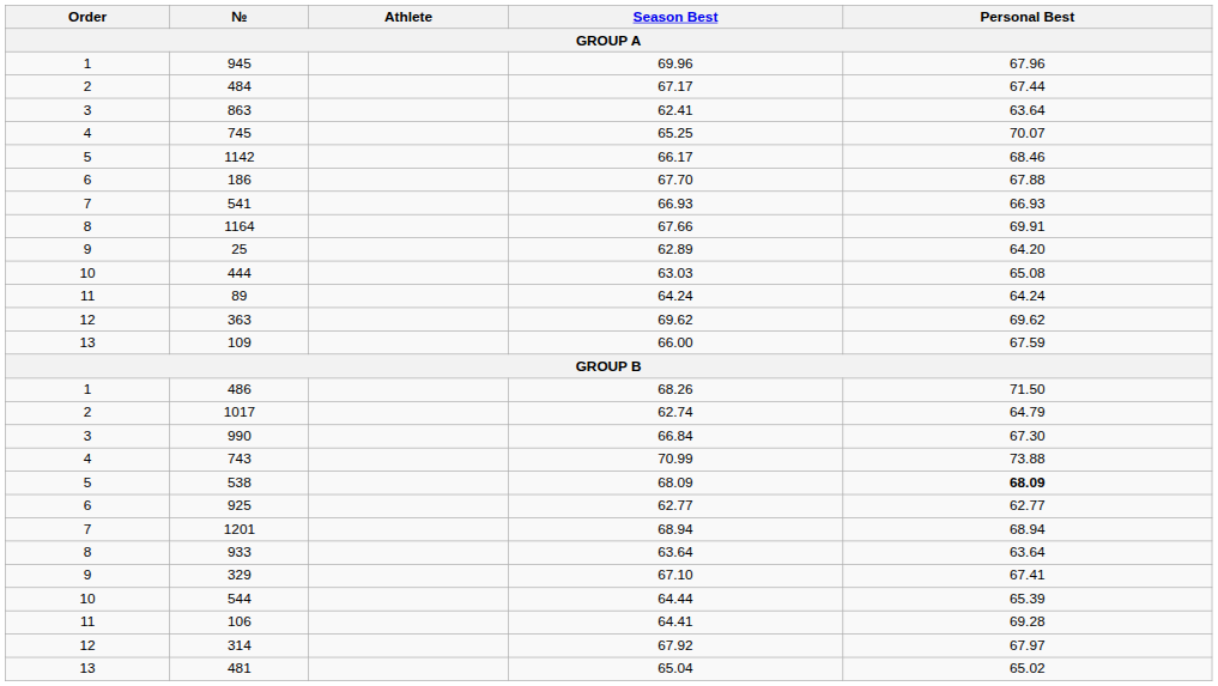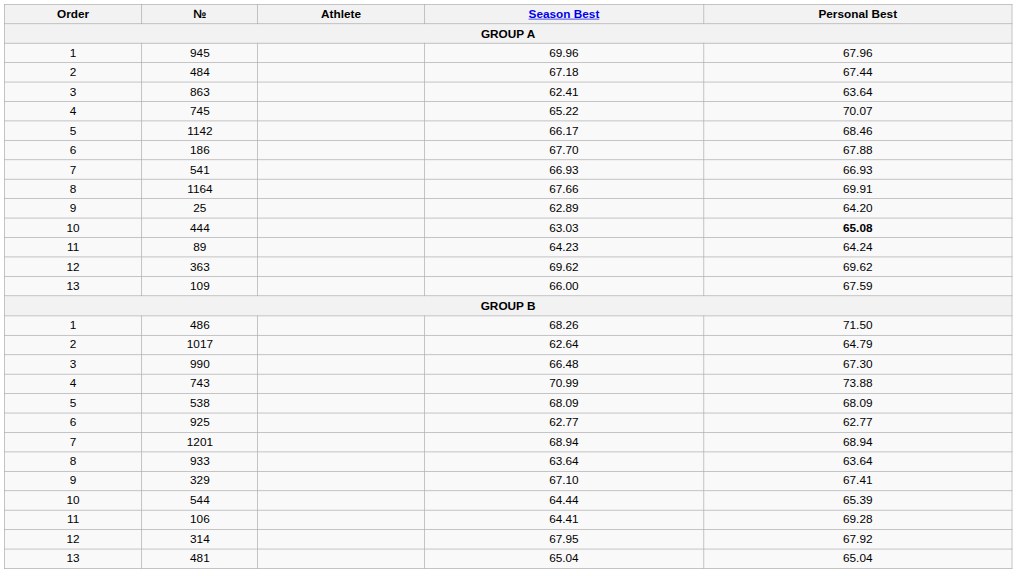484 | Season Best: 67.17 -> 67.18
745 | Season Best: 65.25 -> 65.22
444 | Personal Best: normal -> bold
89 | Season Best: 64.24 -> 64.23
1017 | Season Best: 62.74 -> 62.64
990 | Season Best: 66.84 -> 66.48
538 | Personal Best: bold -> normal
314 | Season Best: 67.92 -> 67.95
314 | Personal Best: 67.97 -> 67.92
481 | Personal Best: 65.02 -> 65.04
